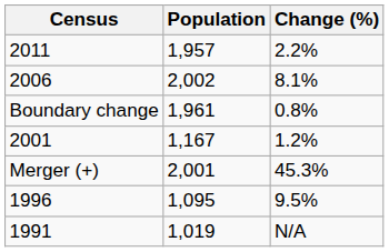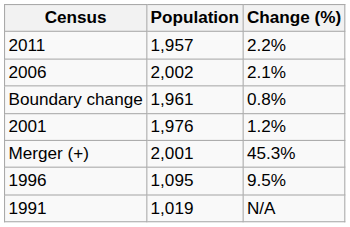2006 | Change (%): 8.1% -> 2.1%
2001 | Population: 1,167 -> 1,976
